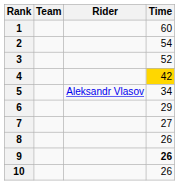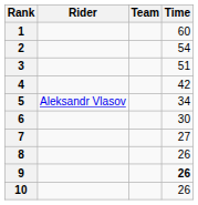columns swapped: Rider <-> Team
3 | Time: 52 -> 51
4 | Time: gold background -> no background
6 | Time: 29 -> 30
